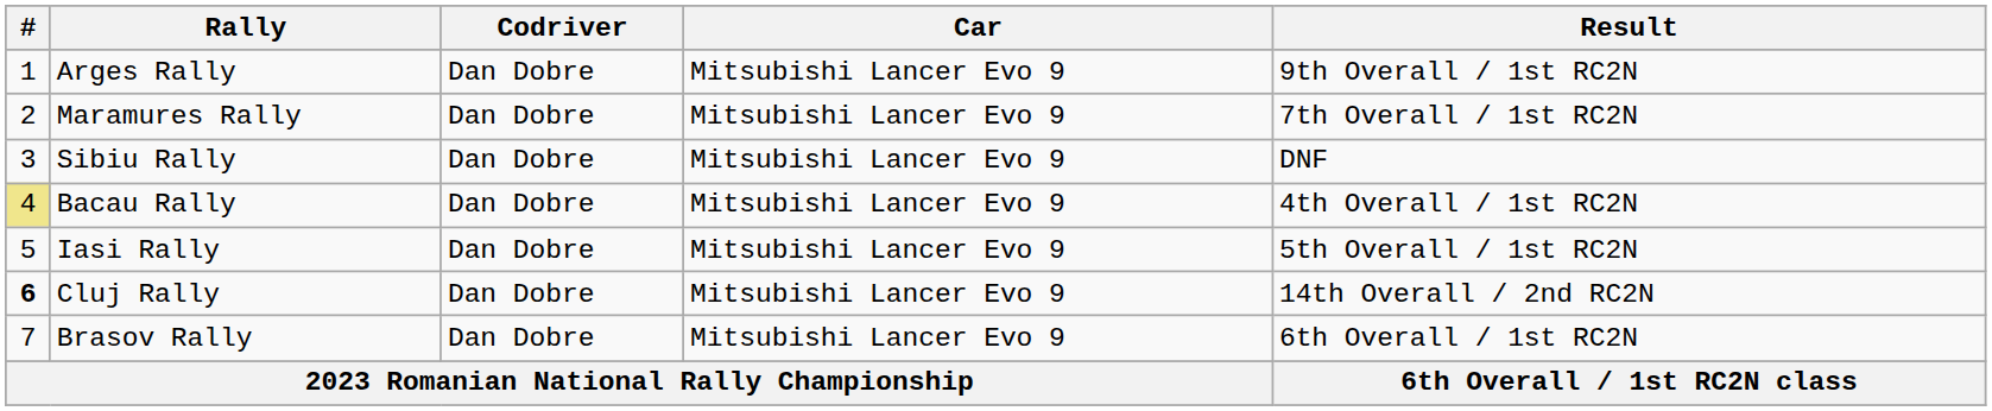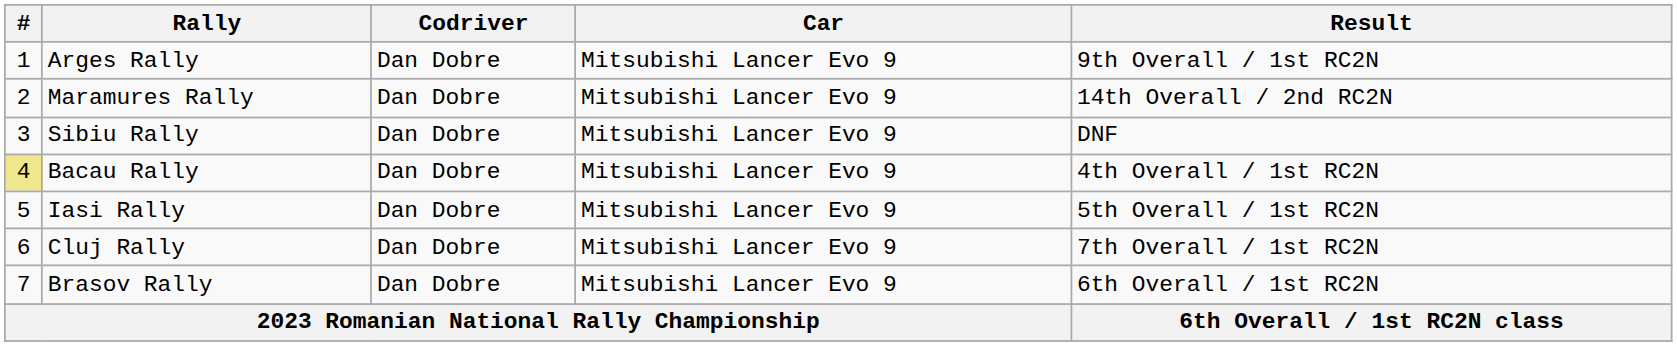Maramures Rally | Result: 7th Overall / 1st RC2N -> 14th Overall / 2nd RC2N
Cluj Rally | #: bold -> normal
Cluj Rally | Result: 14th Overall / 2nd RC2N -> 7th Overall / 1st RC2N
